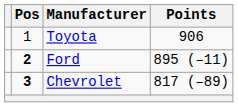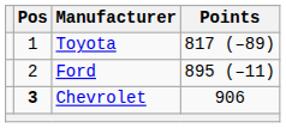Toyota | Points: 906 -> 817 (–89)
Ford | Pos: bold -> normal
Chevrolet | Points: 817 (–89) -> 906
